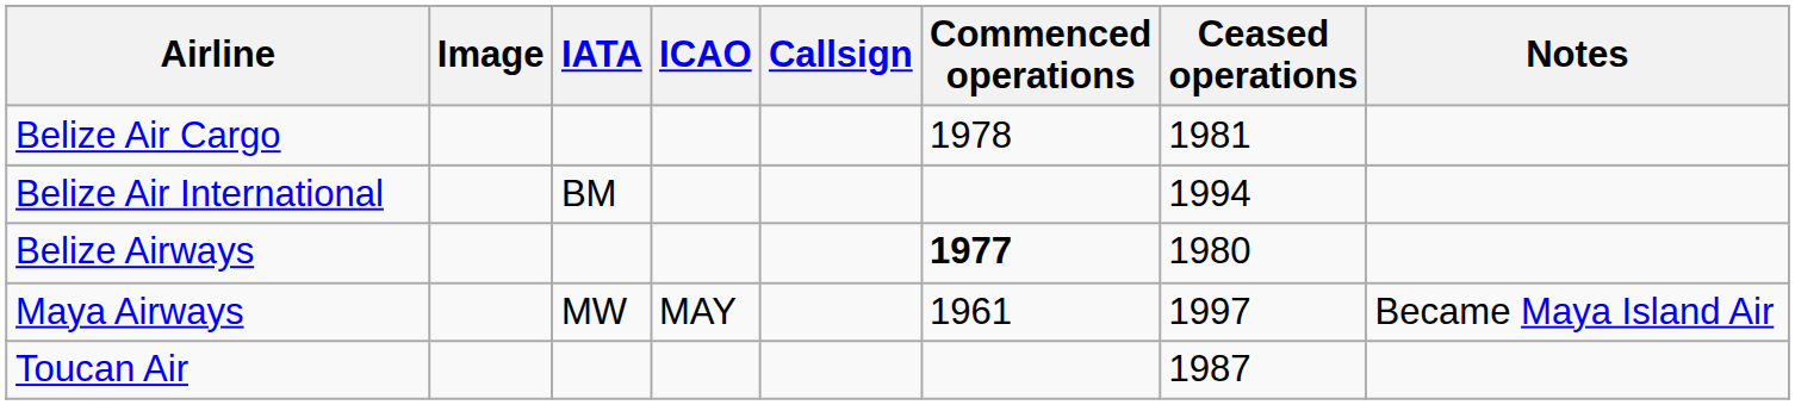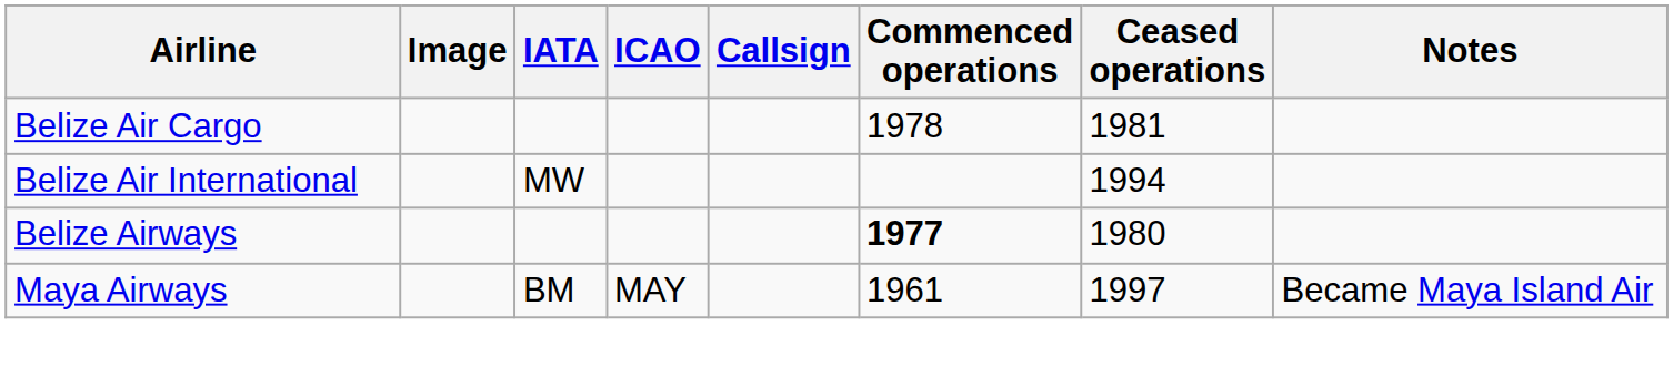Belize Air International | IATA: BM -> MW
Maya Airways | IATA: MW -> BM
- row: Toucan Air | 1987
